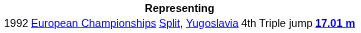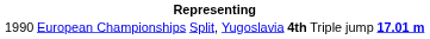European Championships | column 1: 1992 -> 1990
European Championships | column 4: normal -> bold
